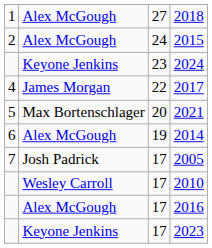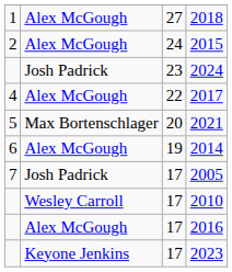2024 | column 2: Keyone Jenkins -> Josh Padrick
2017 | column 2: James Morgan -> Alex McGough
